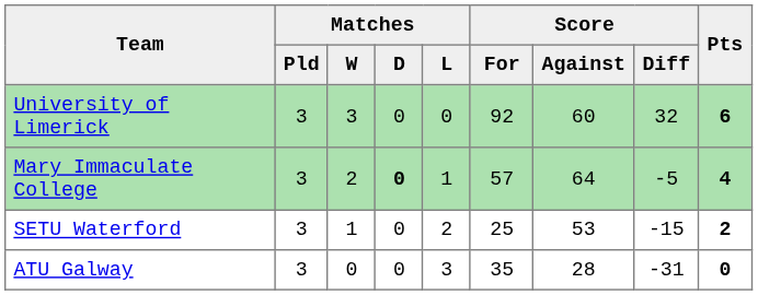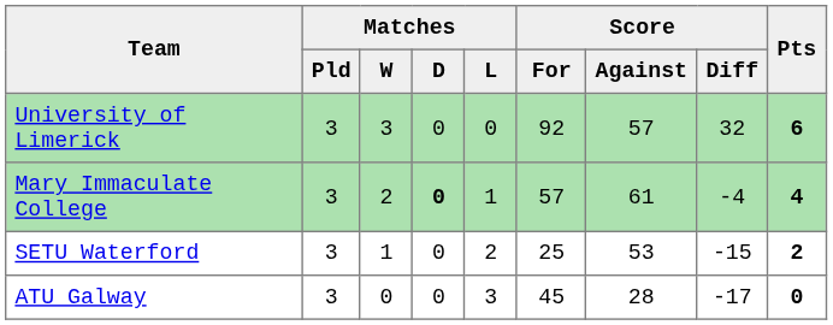University of Limerick | Score / Against: 60 -> 57
Mary Immaculate College | Score / Against: 64 -> 61
Mary Immaculate College | Score / Diff: -5 -> -4
ATU Galway | Score / For: 35 -> 45
ATU Galway | Score / Diff: -31 -> -17
